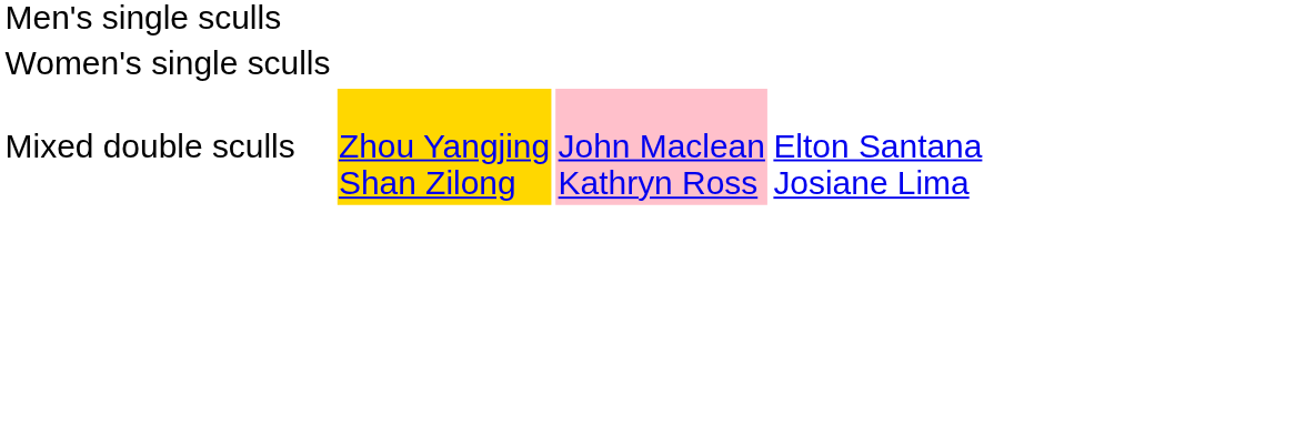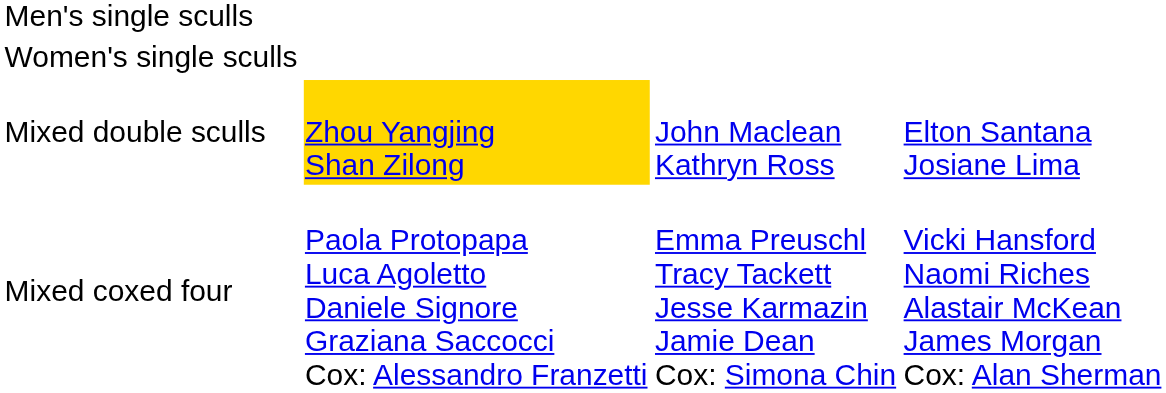Mixed double sculls | column 3: pink background -> no background
+ row: Mixed coxed four | Paola Protopapa Luca Agoletto Daniele Signore Graziana Saccocci Cox: Alessandro Franzetti | Emma Preuschl Tracy Tackett Jesse Karmazin Jamie Dean Cox: Simona Chin | Vicki Hansford Naomi Riches Alastair McKean James Morgan Cox: Alan Sherman
